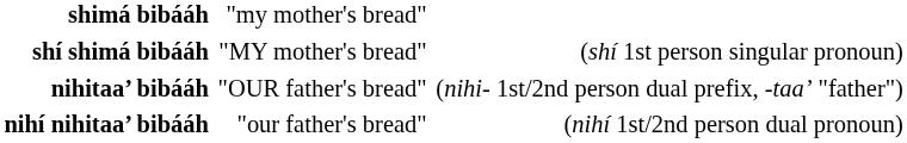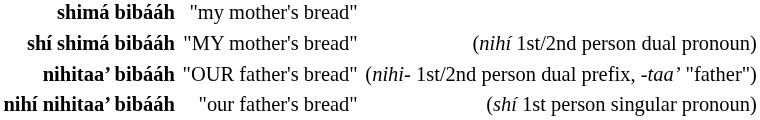shí shimá bibááh | column 3: (shí 1st person singular pronoun) -> (nihí 1st/2nd person dual pronoun)
nihí nihitaa’ bibááh | column 3: (nihí 1st/2nd person dual pronoun) -> (shí 1st person singular pronoun)
